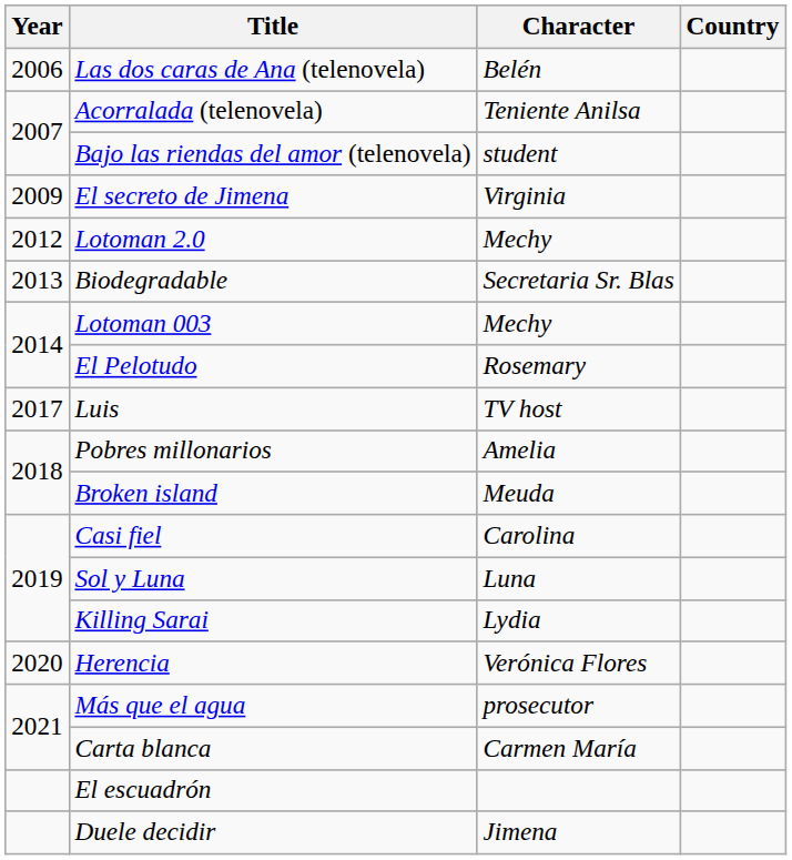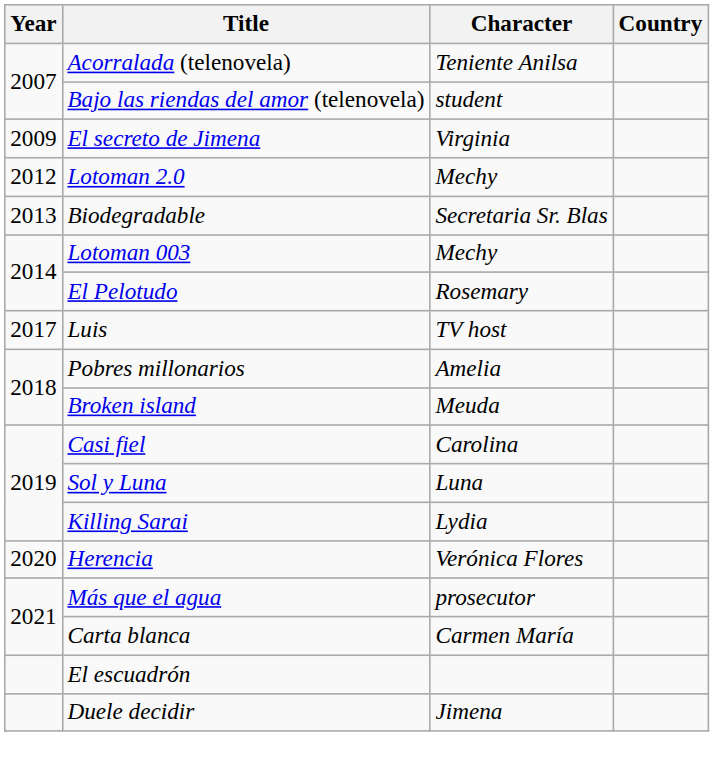- row: 2006 | Las dos caras de Ana (telenovela) | Belén
